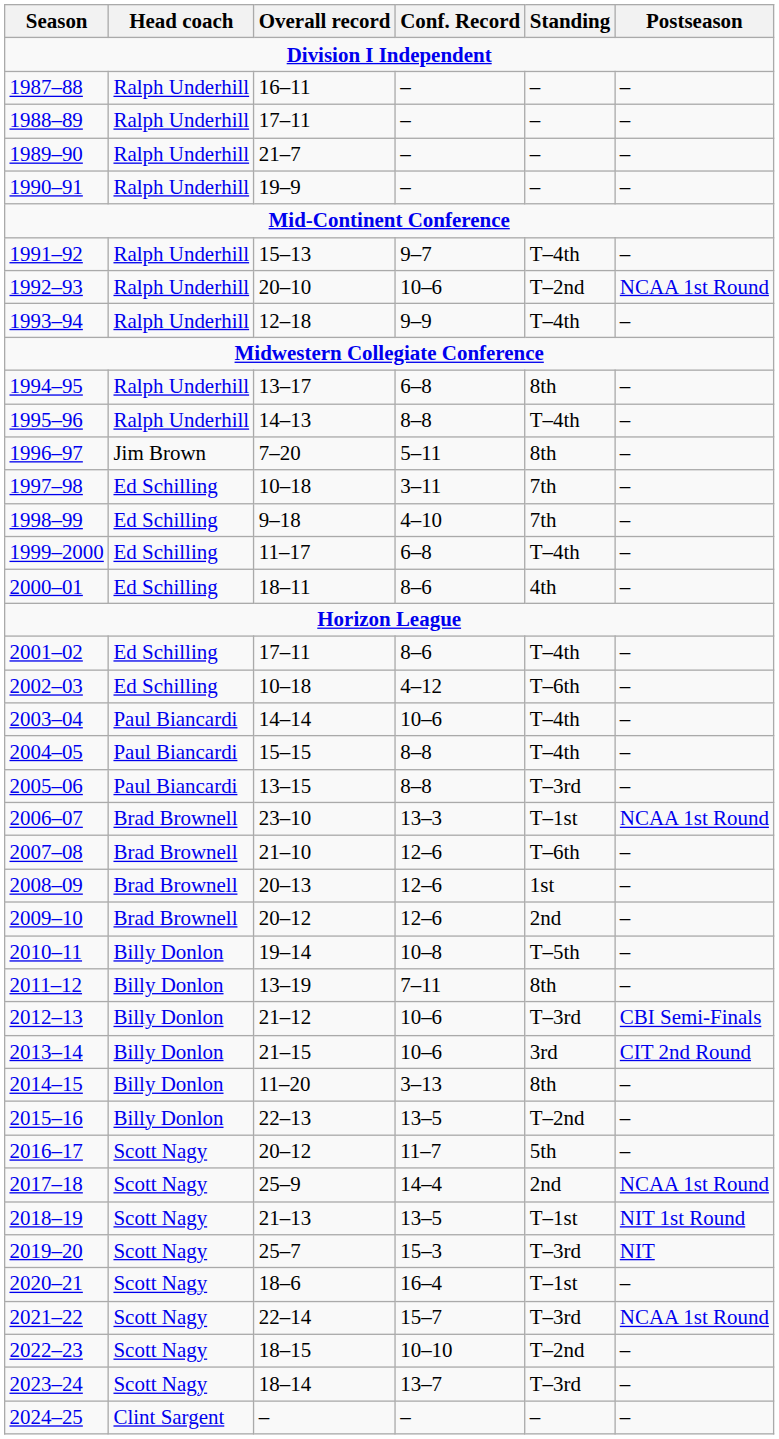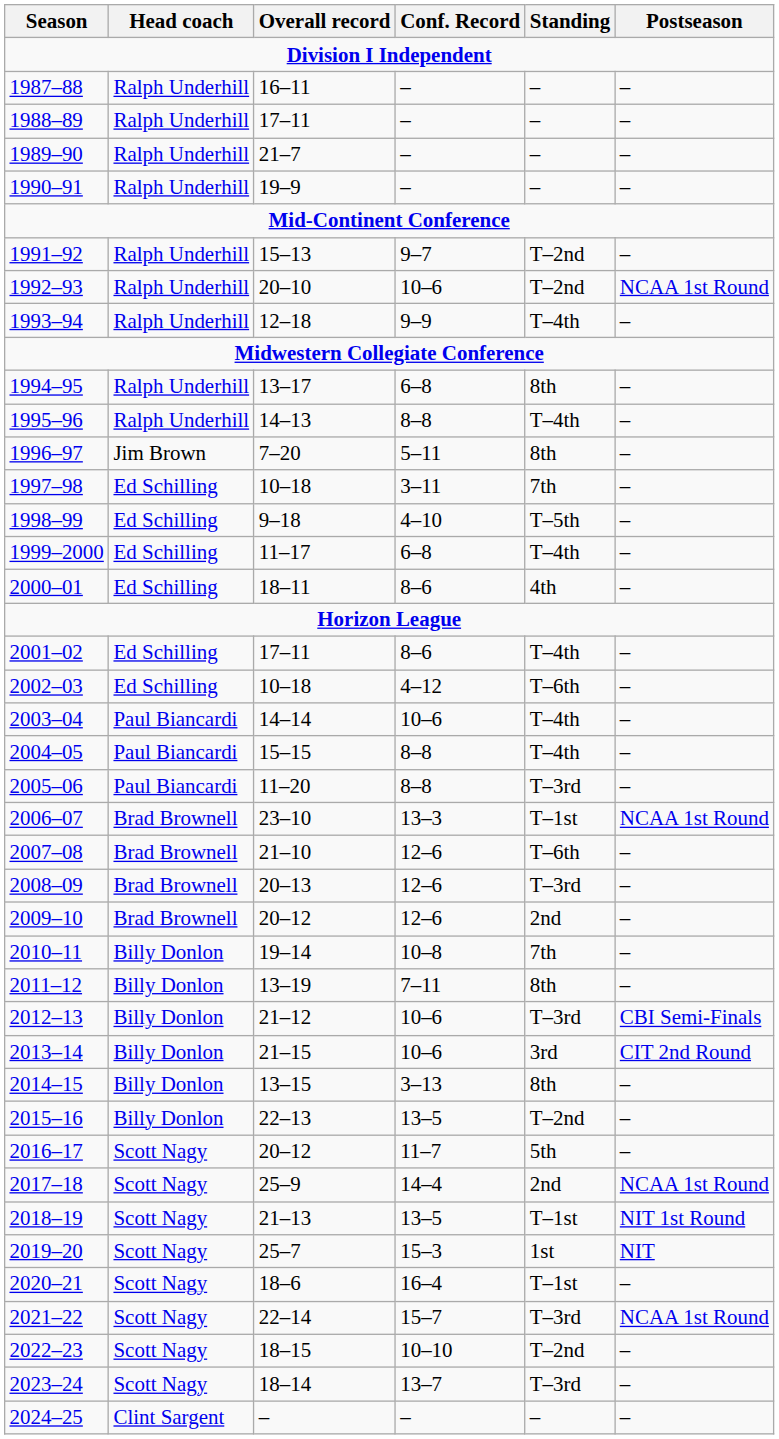1991–92 | Standing: T–4th -> T–2nd
1998–99 | Standing: 7th -> T–5th
2005–06 | Overall record: 13–15 -> 11–20
2008–09 | Standing: 1st -> T–3rd
2010–11 | Standing: T–5th -> 7th
2014–15 | Overall record: 11–20 -> 13–15
2019–20 | Standing: T–3rd -> 1st
